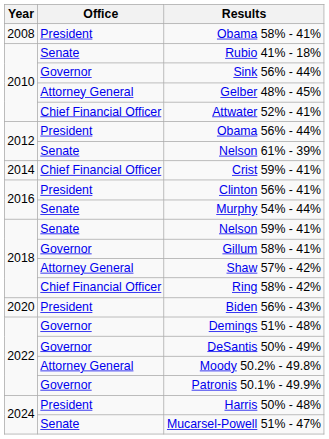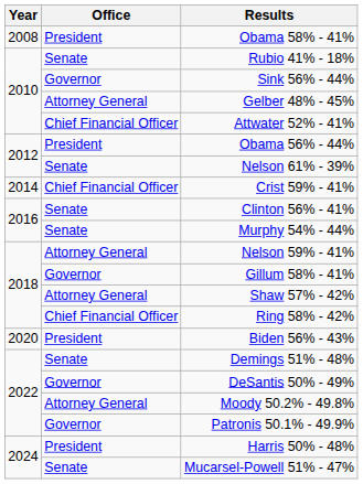Clinton 56% - 41% | Office: President -> Senate
Nelson 59% - 41% | Office: Senate -> Attorney General
Demings 51% - 48% | Office: Governor -> Senate
